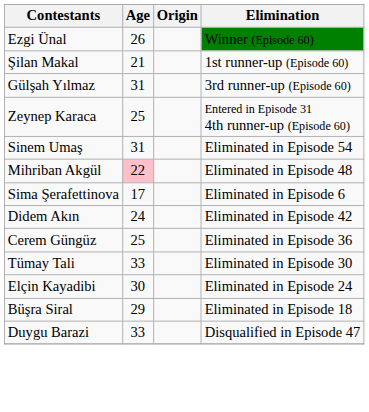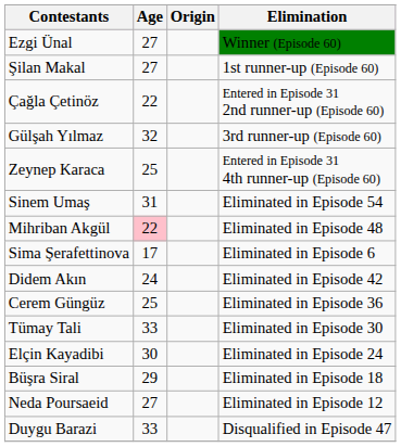Ezgi Ünal | Age: 26 -> 27
Şilan Makal | Age: 21 -> 27
+ row: Çağla Çetinöz | 22 | Entered in Episode 31 2nd runner-up (Episode 60)
Gülşah Yılmaz | Age: 31 -> 32
+ row: Neda Poursaeid | 27 | Eliminated in Episode 12
